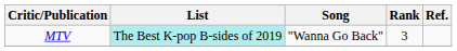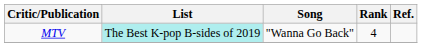MTV | Rank: 3 -> 4
